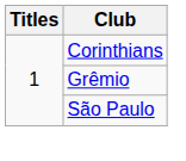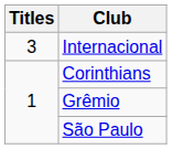+ row: 3 | Internacional
